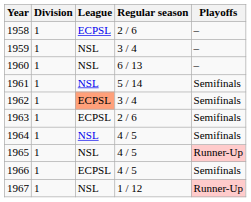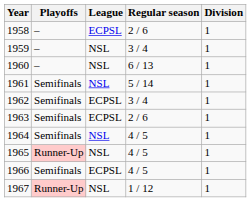columns swapped: Division <-> Playoffs
1962 | League: lightsalmon background -> no background
